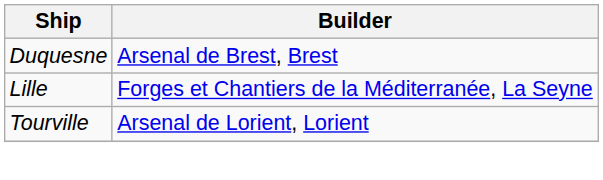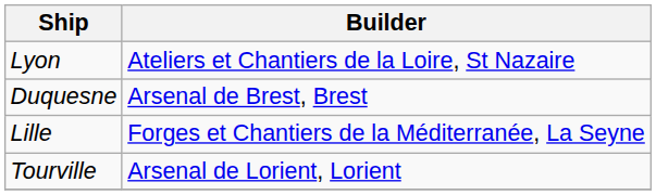+ row: Lyon | Ateliers et Chantiers de la Loire, St Nazaire
